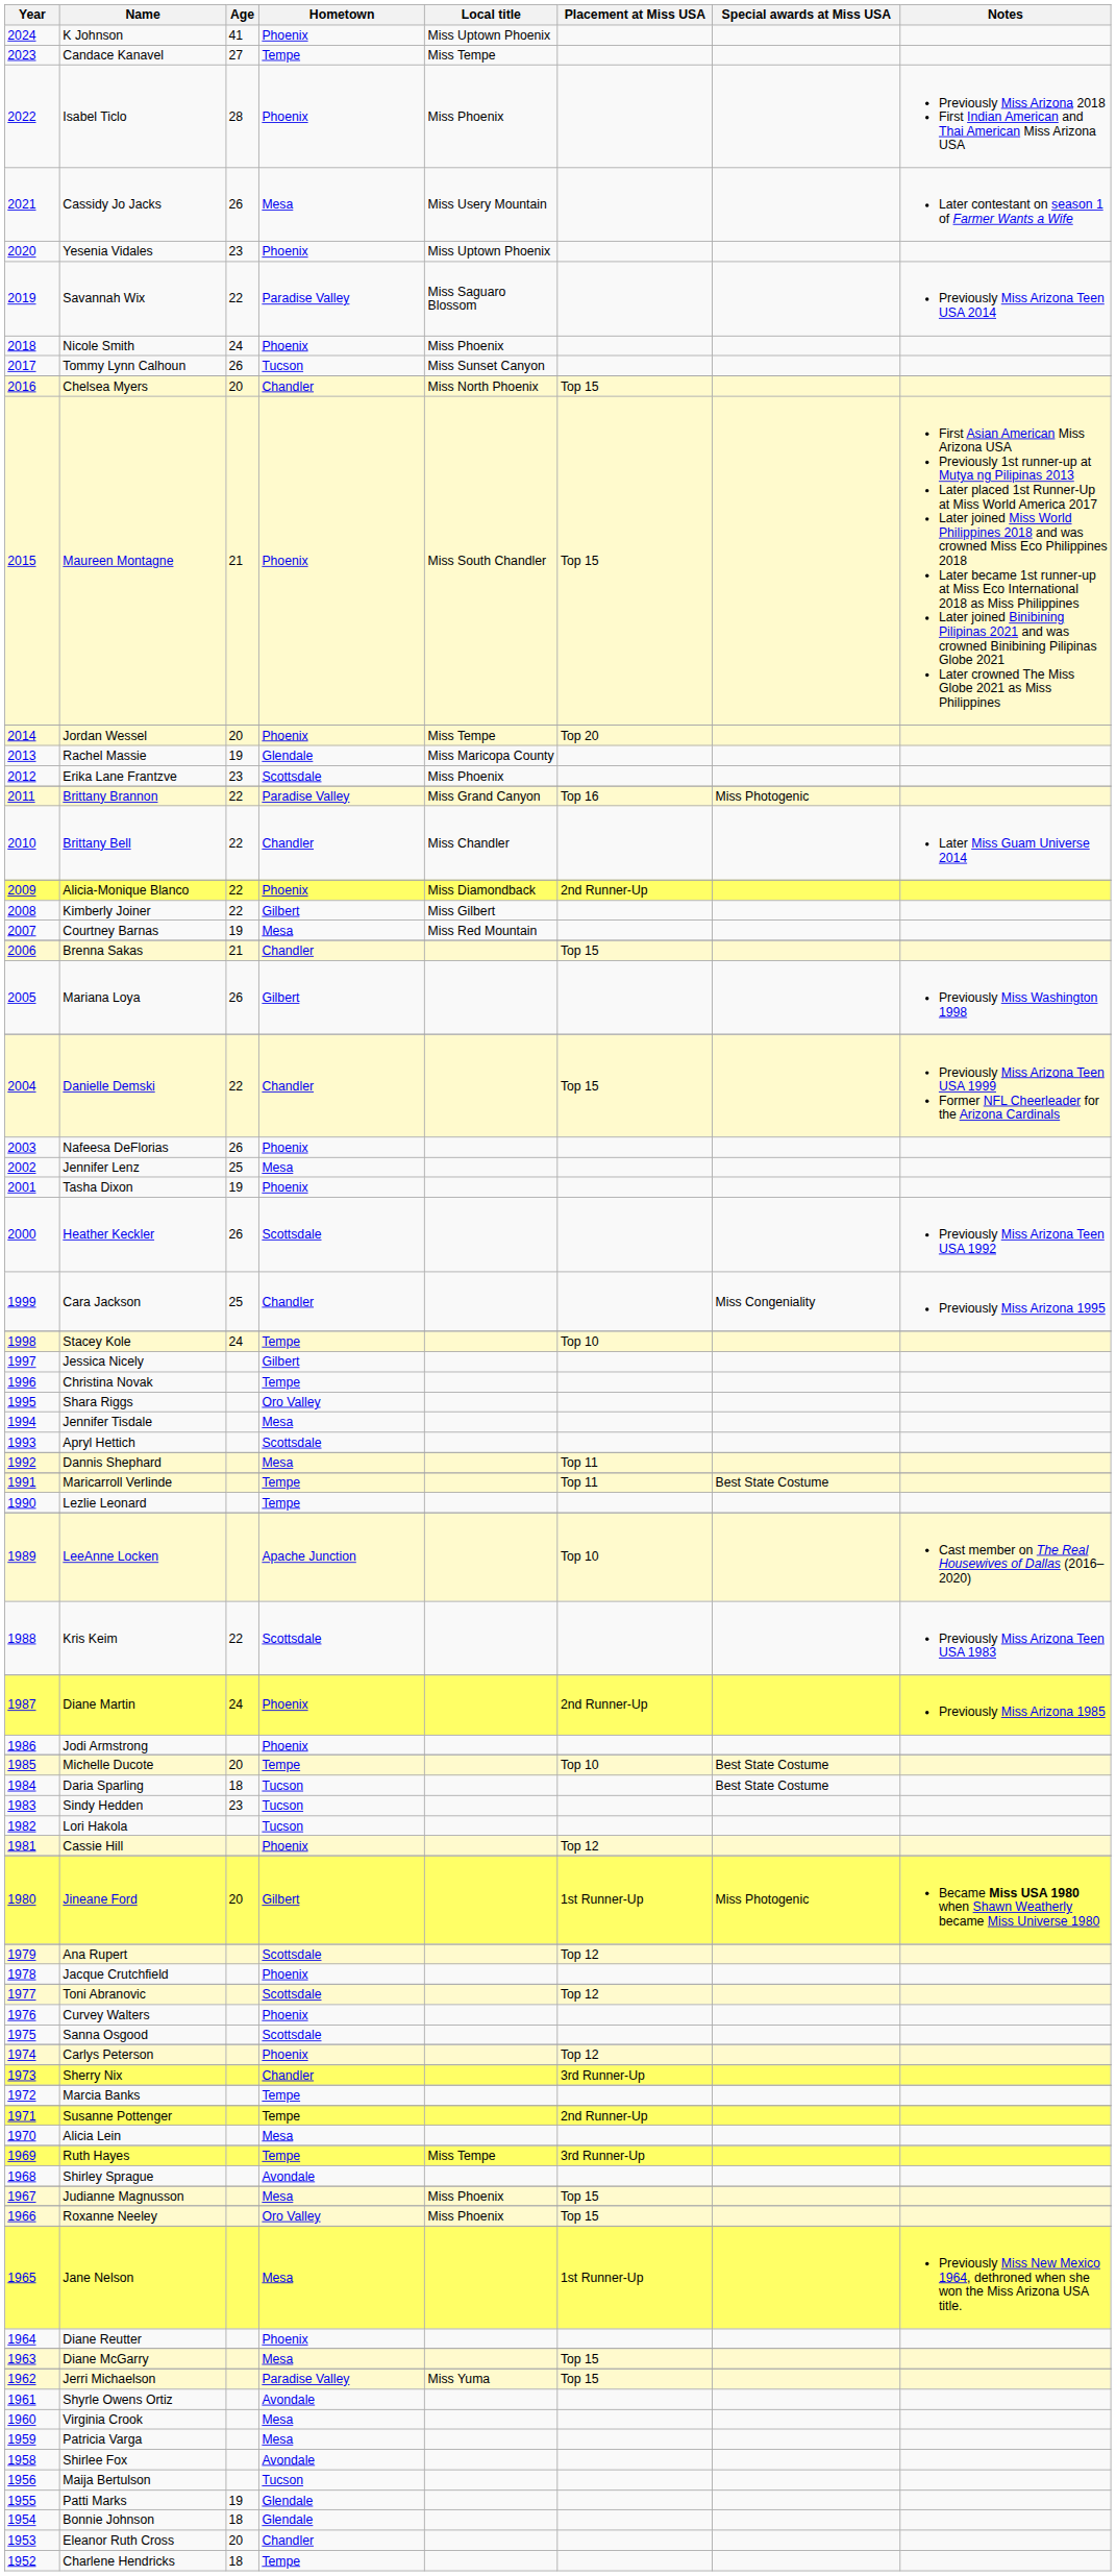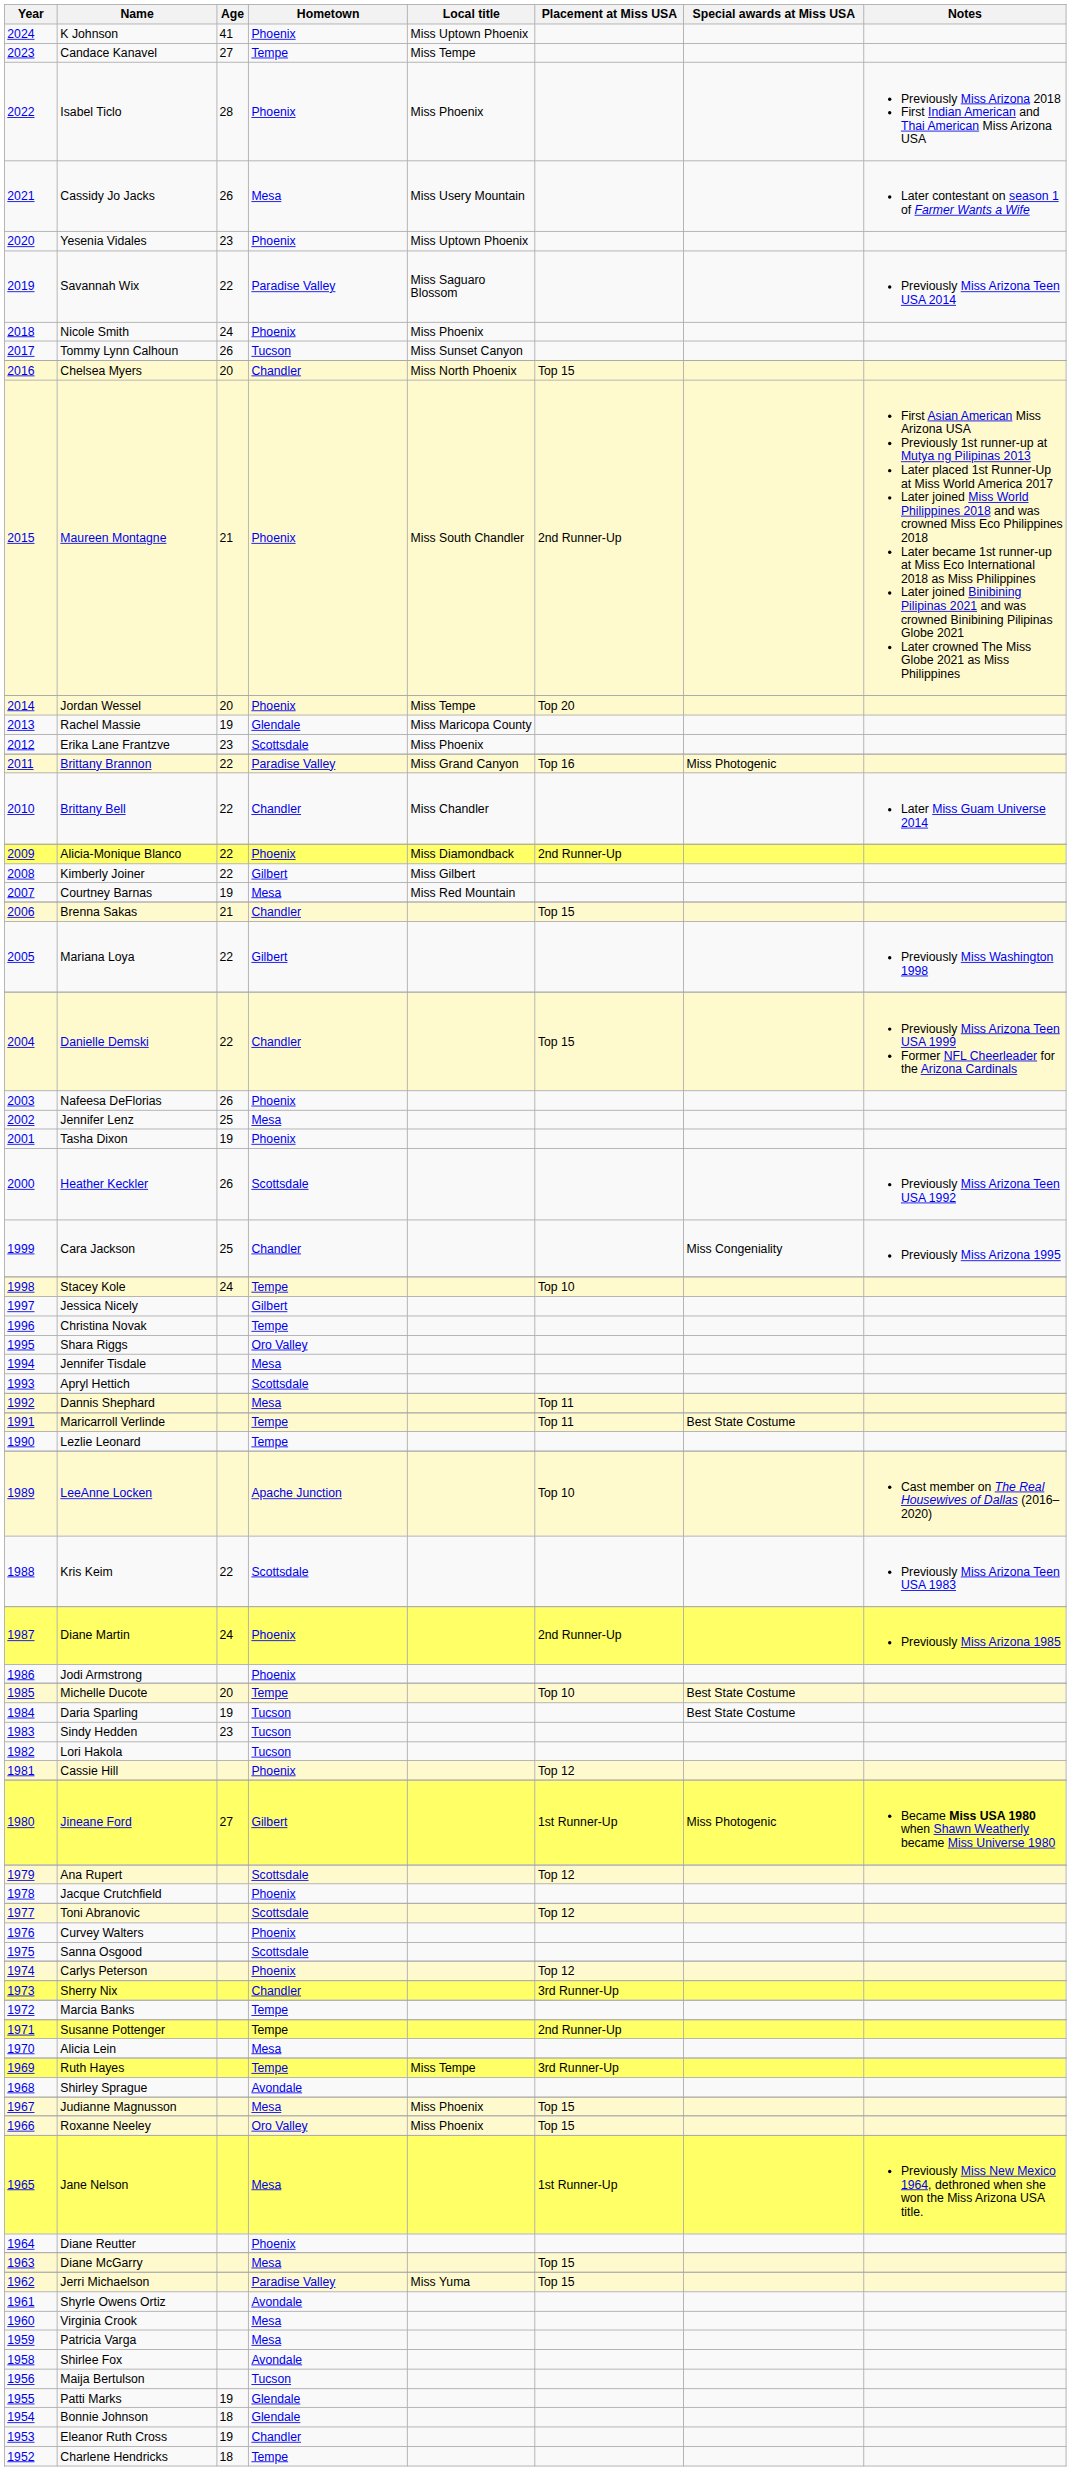Maureen Montagne | Placement at Miss USA: Top 15 -> 2nd Runner-Up
Mariana Loya | Age: 26 -> 22
Daria Sparling | Age: 18 -> 19
Jineane Ford | Age: 20 -> 27
Eleanor Ruth Cross | Age: 20 -> 19
